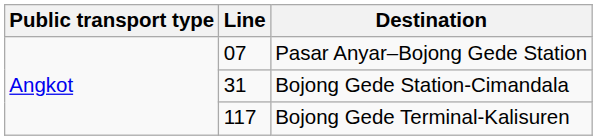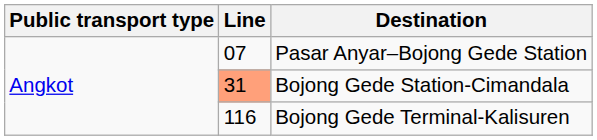Bojong Gede Station-Cimandala | Line: no background -> lightsalmon background
Bojong Gede Terminal-Kalisuren | Line: 117 -> 116
